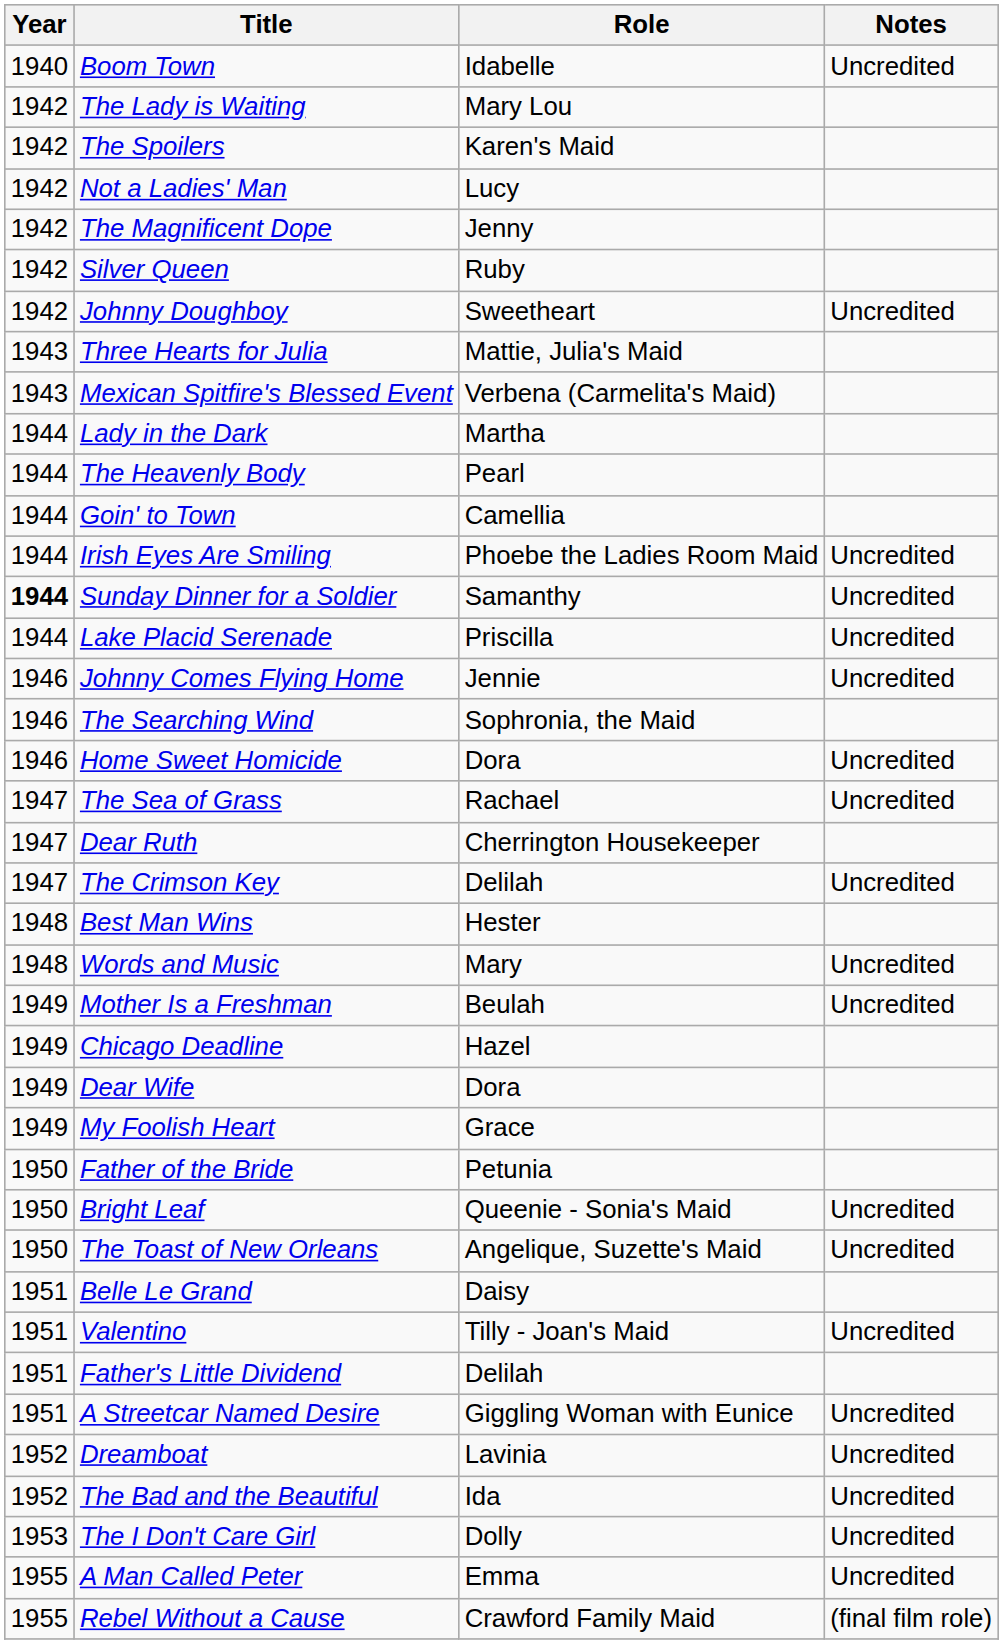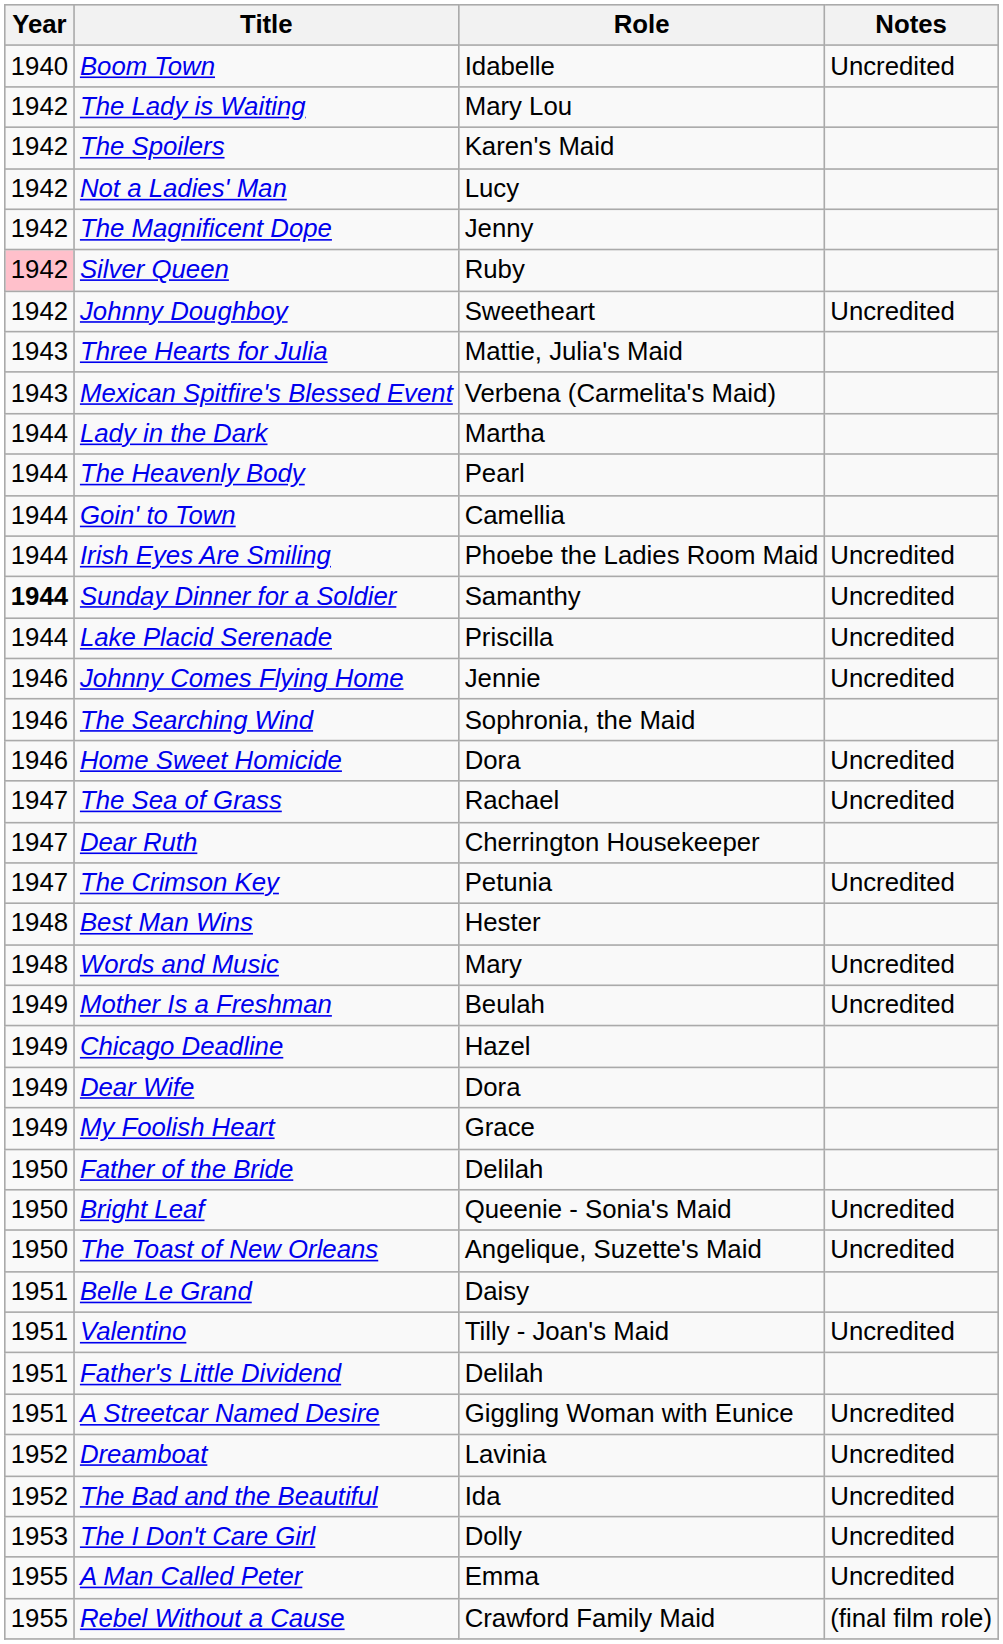Silver Queen | Year: no background -> pink background
The Crimson Key | Role: Delilah -> Petunia
Father of the Bride | Role: Petunia -> Delilah
